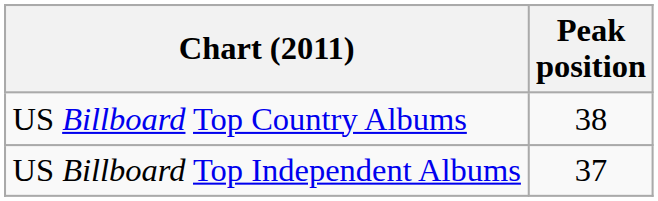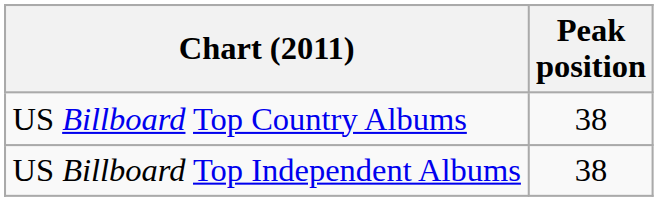US Billboard Top Independent Albums | Peak position: 37 -> 38
